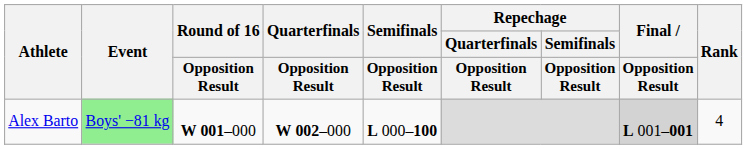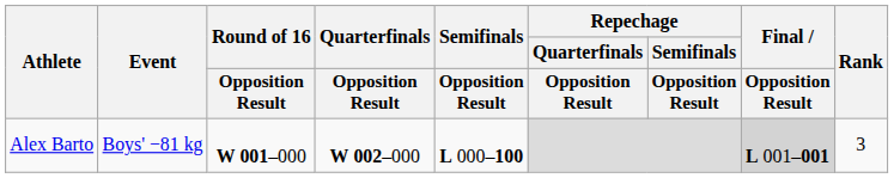Alex Barto | Event: lightgreen background -> no background
Alex Barto | Rank: 4 -> 3
